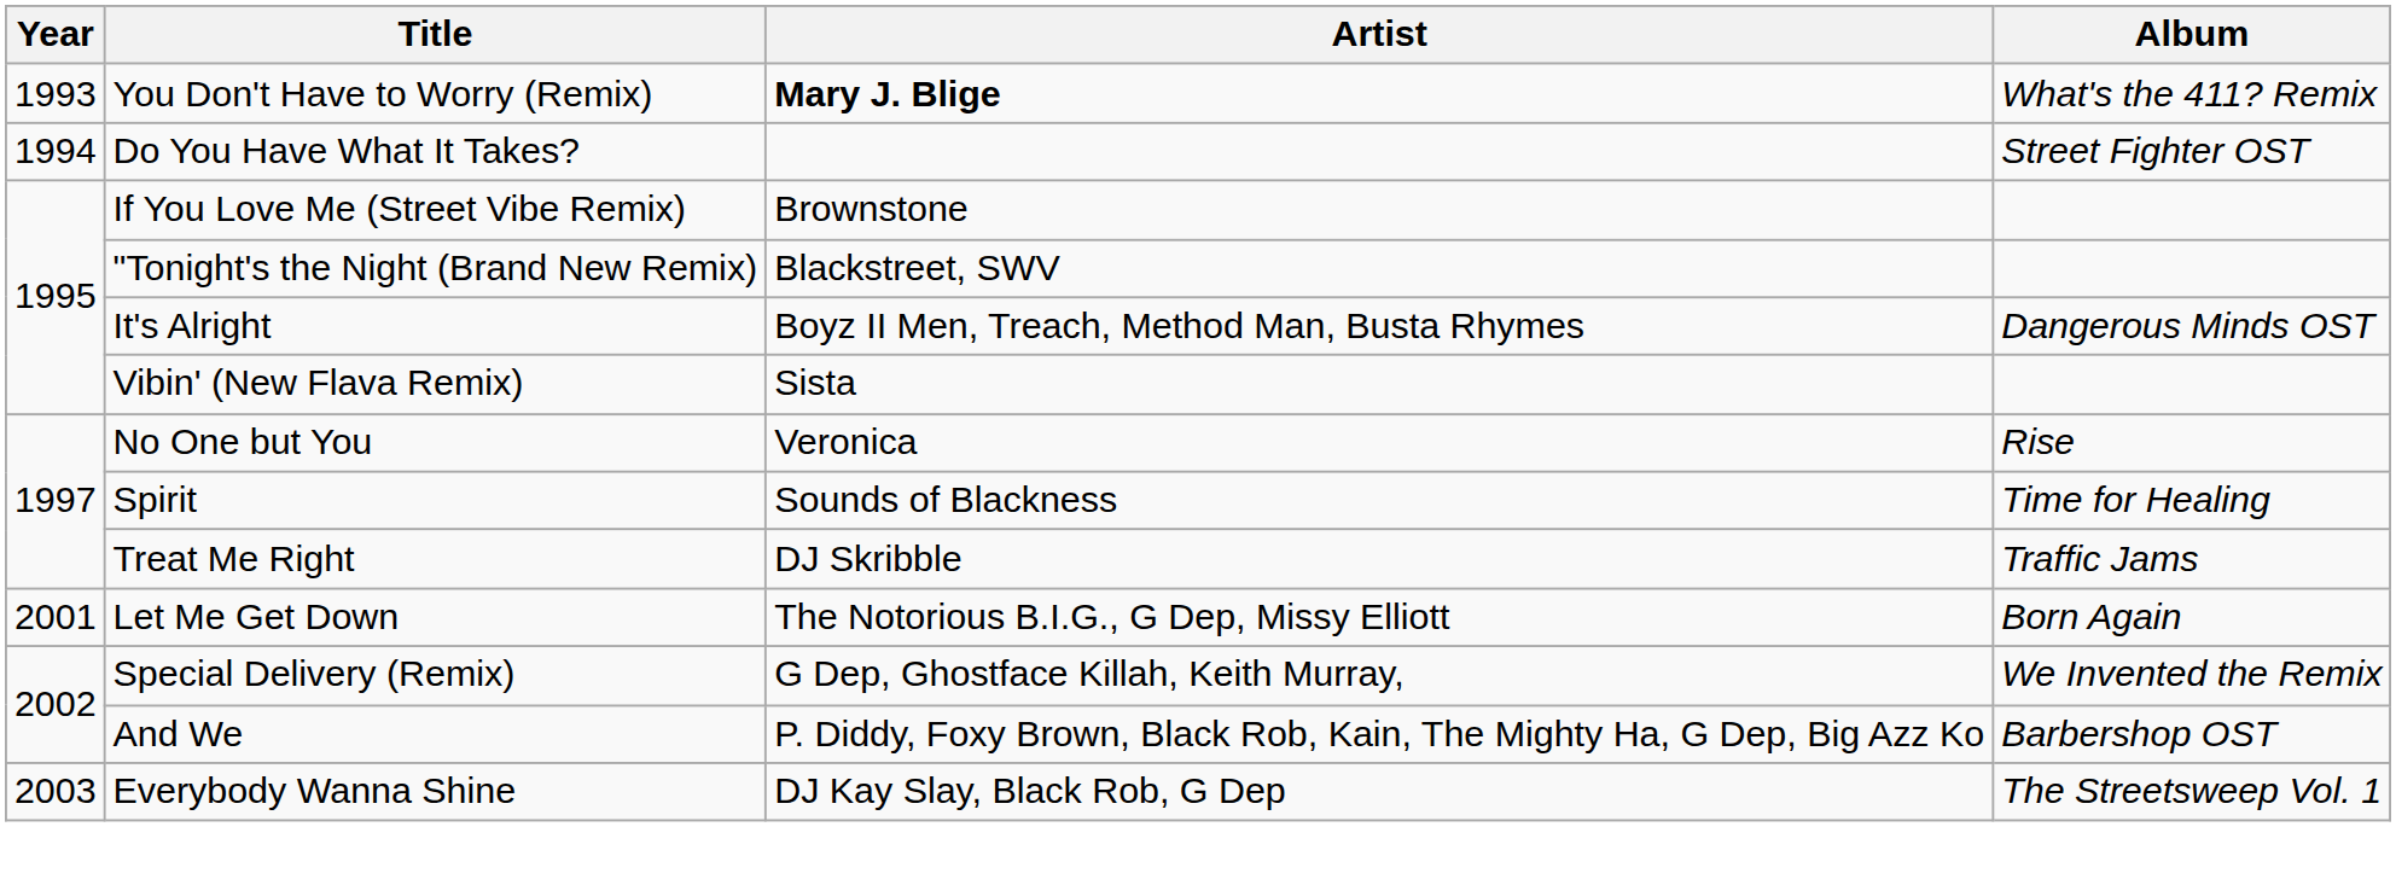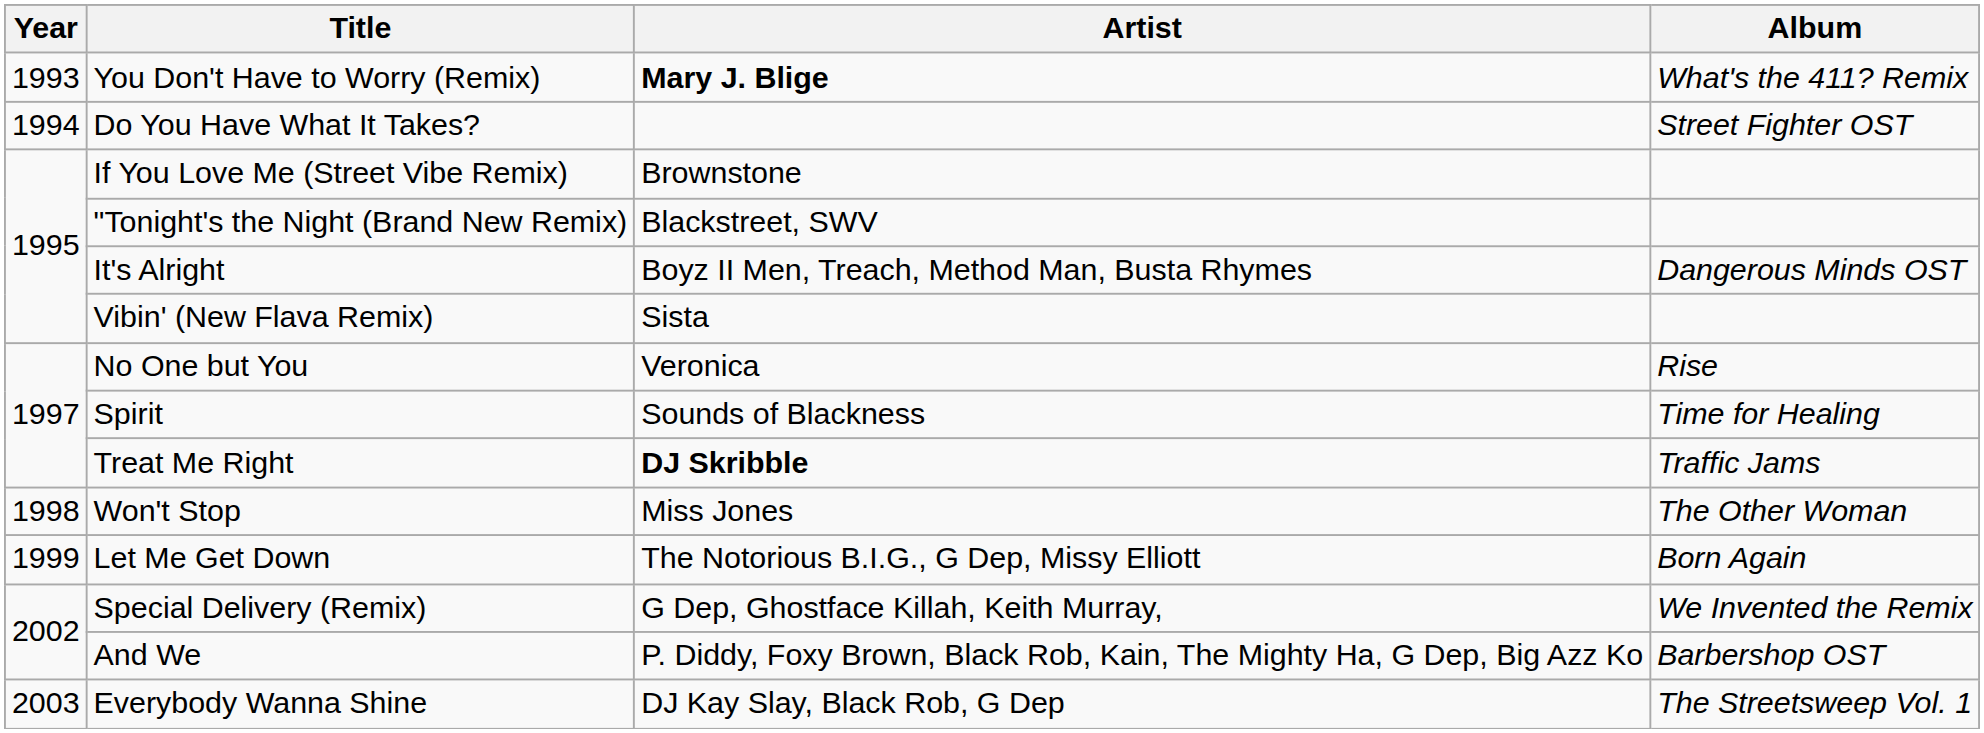Treat Me Right | Artist: normal -> bold
+ row: 1998 | Won't Stop | Miss Jones | The Other Woman
Let Me Get Down | Year: 2001 -> 1999
